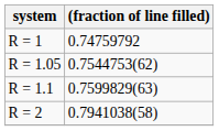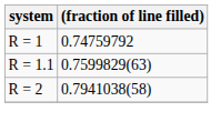- row: R = 1.05 | 0.7544753(62)
